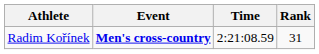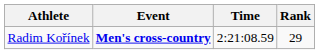Radim Kořínek | Rank: 31 -> 29
